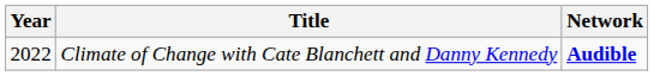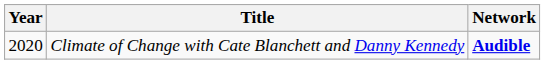Climate of Change with Cate Blanchett and Danny Kennedy | Year: 2022 -> 2020
